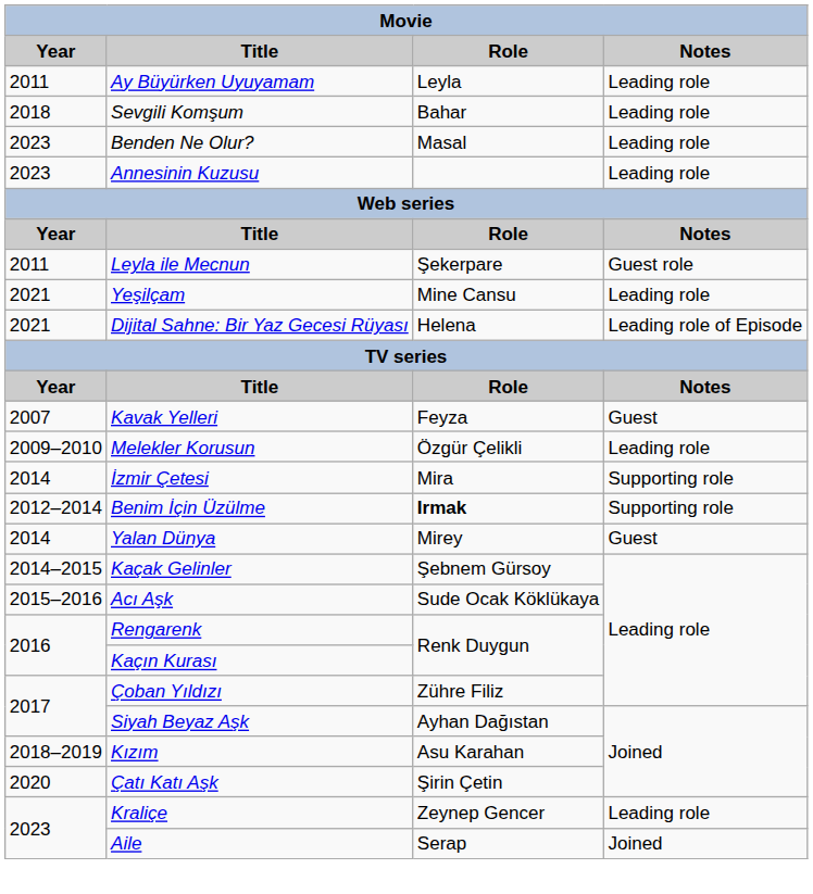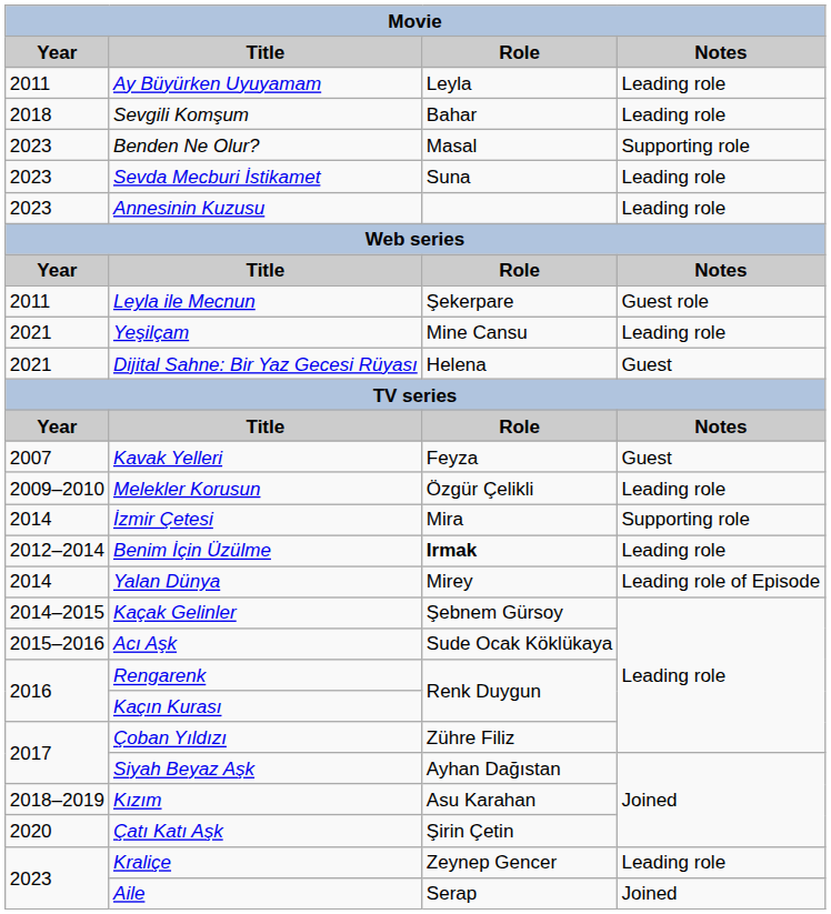Benden Ne Olur? | Notes: Leading role -> Supporting role
+ row: 2023 | Sevda Mecburi İstikamet | Suna | Leading role
Dijital Sahne: Bir Yaz Gecesi Rüyası | Notes: Leading role of Episode -> Guest
Benim İçin Üzülme | Notes: Supporting role -> Leading role
Yalan Dünya | Notes: Guest -> Leading role of Episode
